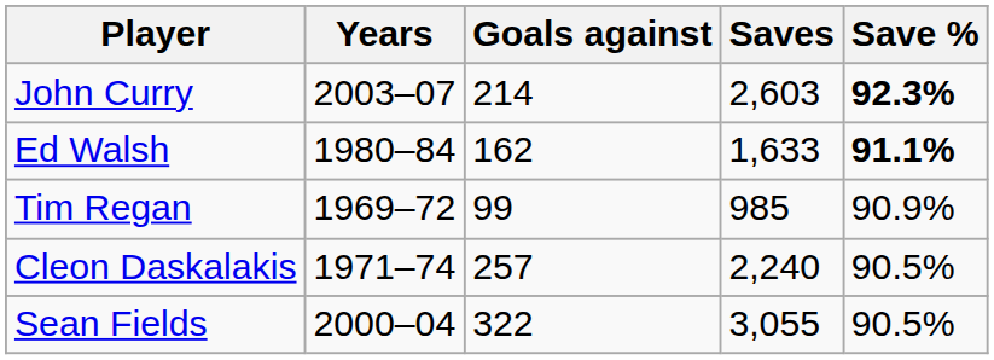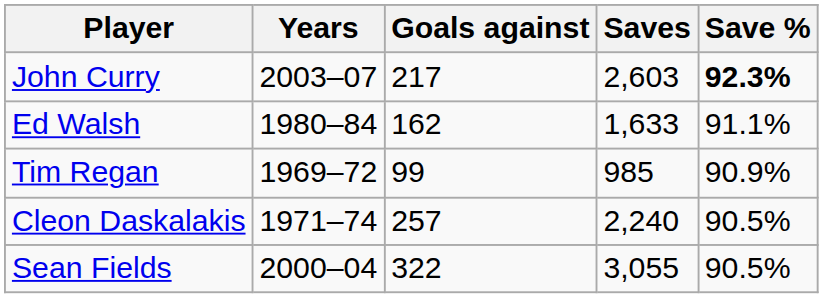John Curry | Goals against: 214 -> 217
Ed Walsh | Save %: bold -> normal
